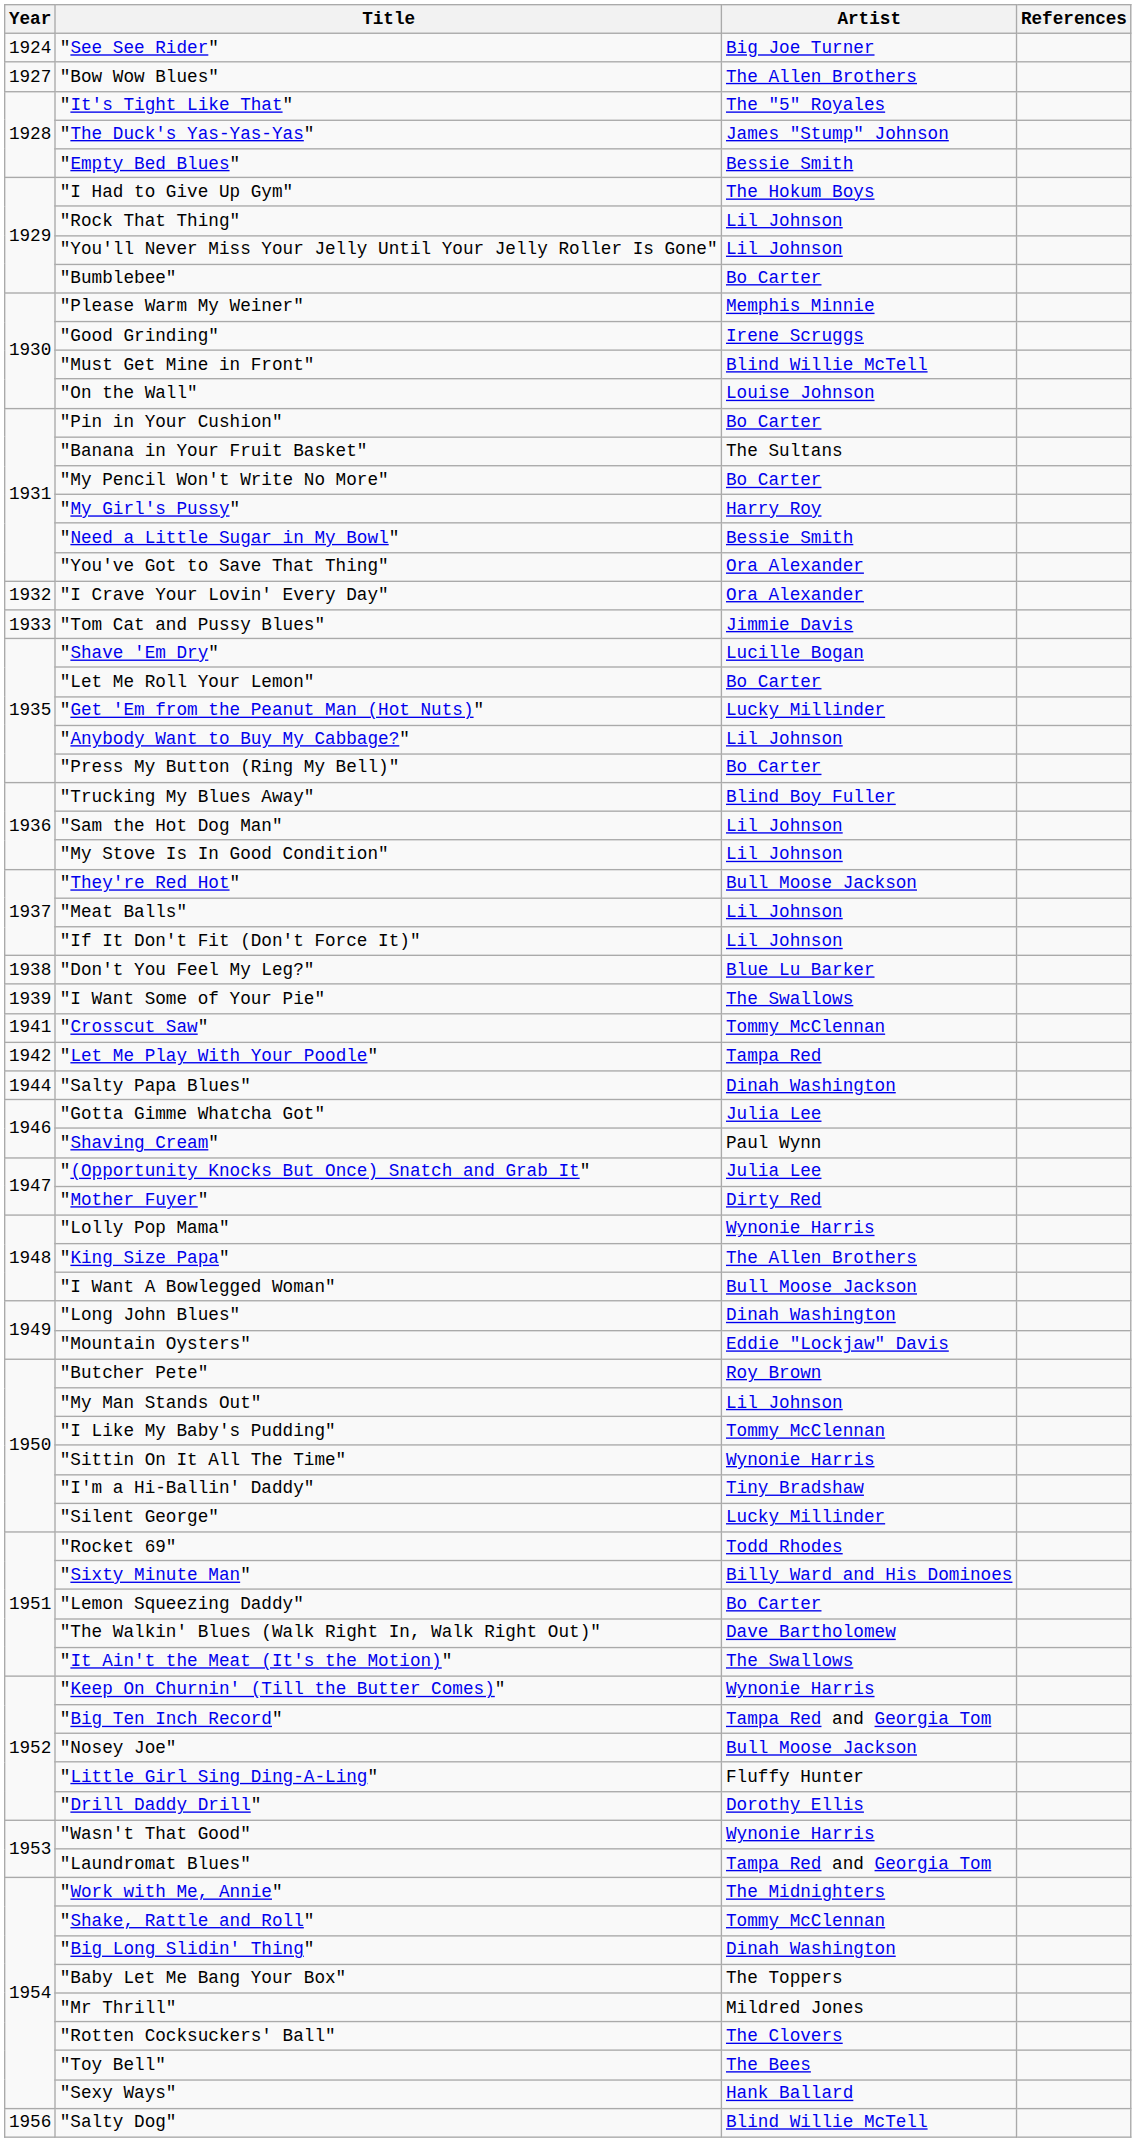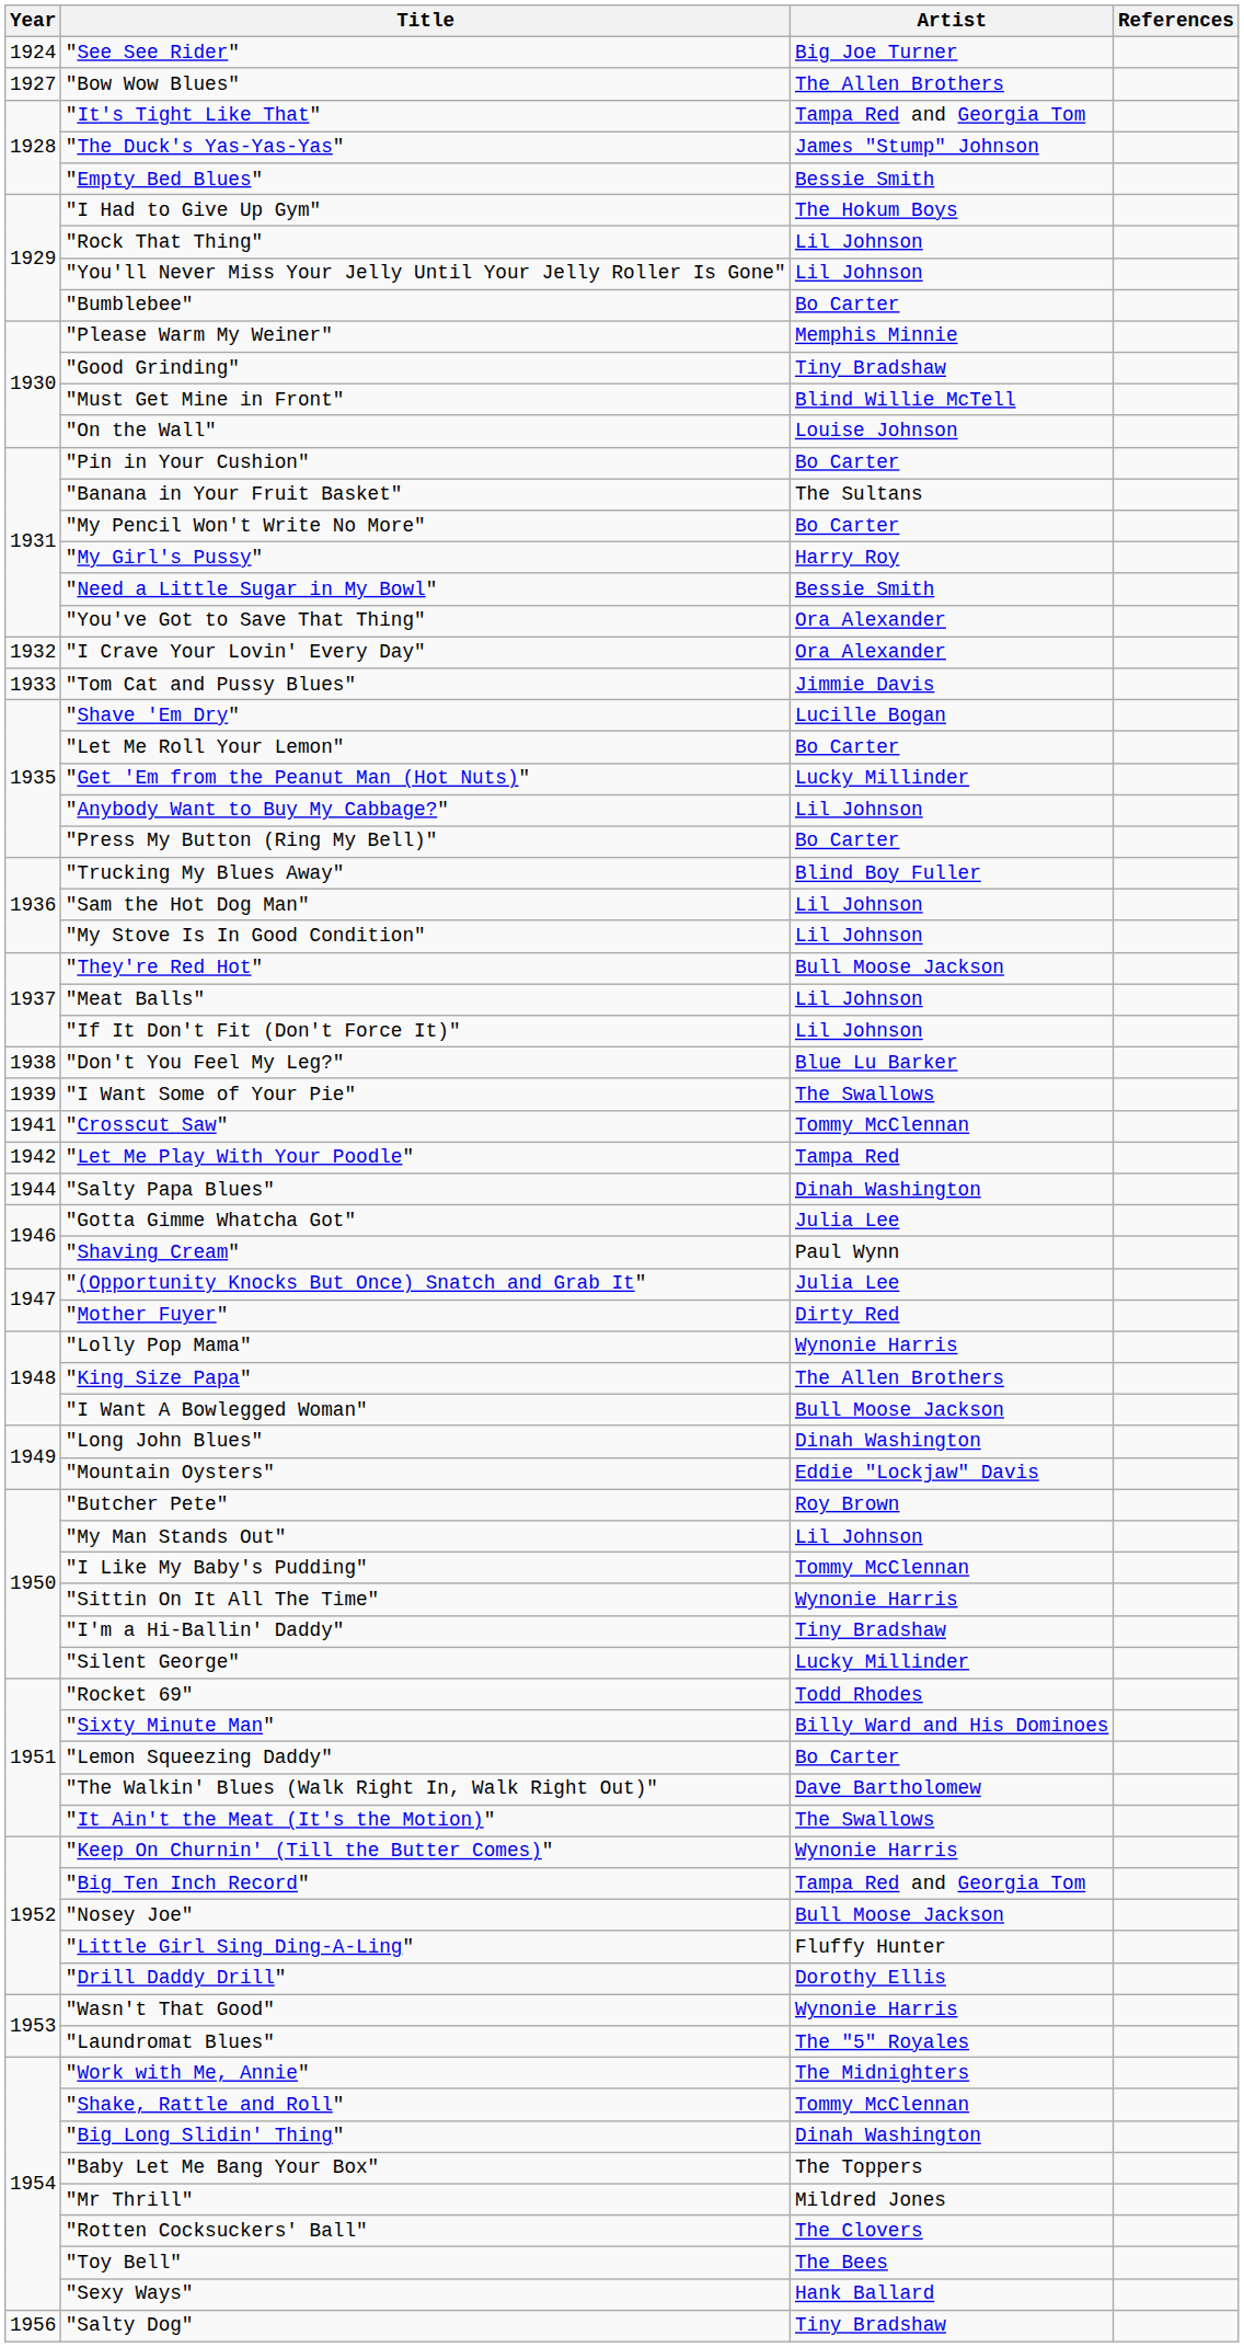"It's Tight Like That" | Artist: The "5" Royales -> Tampa Red and Georgia Tom
"Good Grinding" | Artist: Irene Scruggs -> Tiny Bradshaw
"Laundromat Blues" | Artist: Tampa Red and Georgia Tom -> The "5" Royales
"Salty Dog" | Artist: Blind Willie McTell -> Tiny Bradshaw
